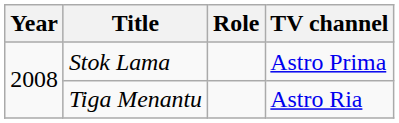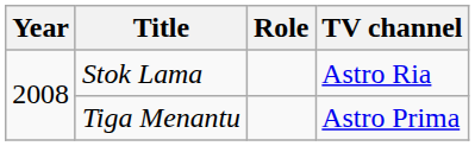Stok Lama | TV channel: Astro Prima -> Astro Ria
Tiga Menantu | TV channel: Astro Ria -> Astro Prima
